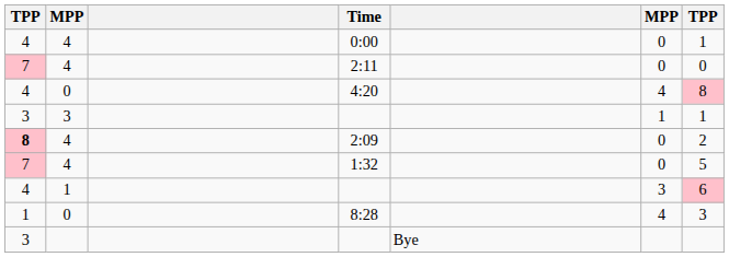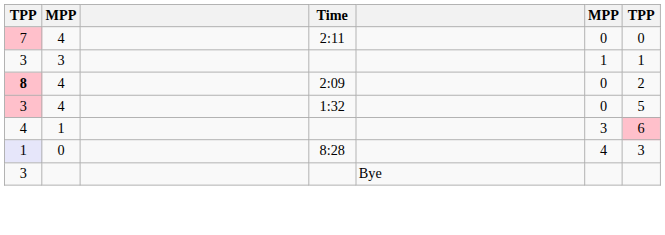- row: 4 | 4 | 0:00 | 0 | 1
- row: 4 | 0 | 4:20 | 4 | 8
1:32 | column 1: 7 -> 3
8:28 | column 1: no background -> lavender background
